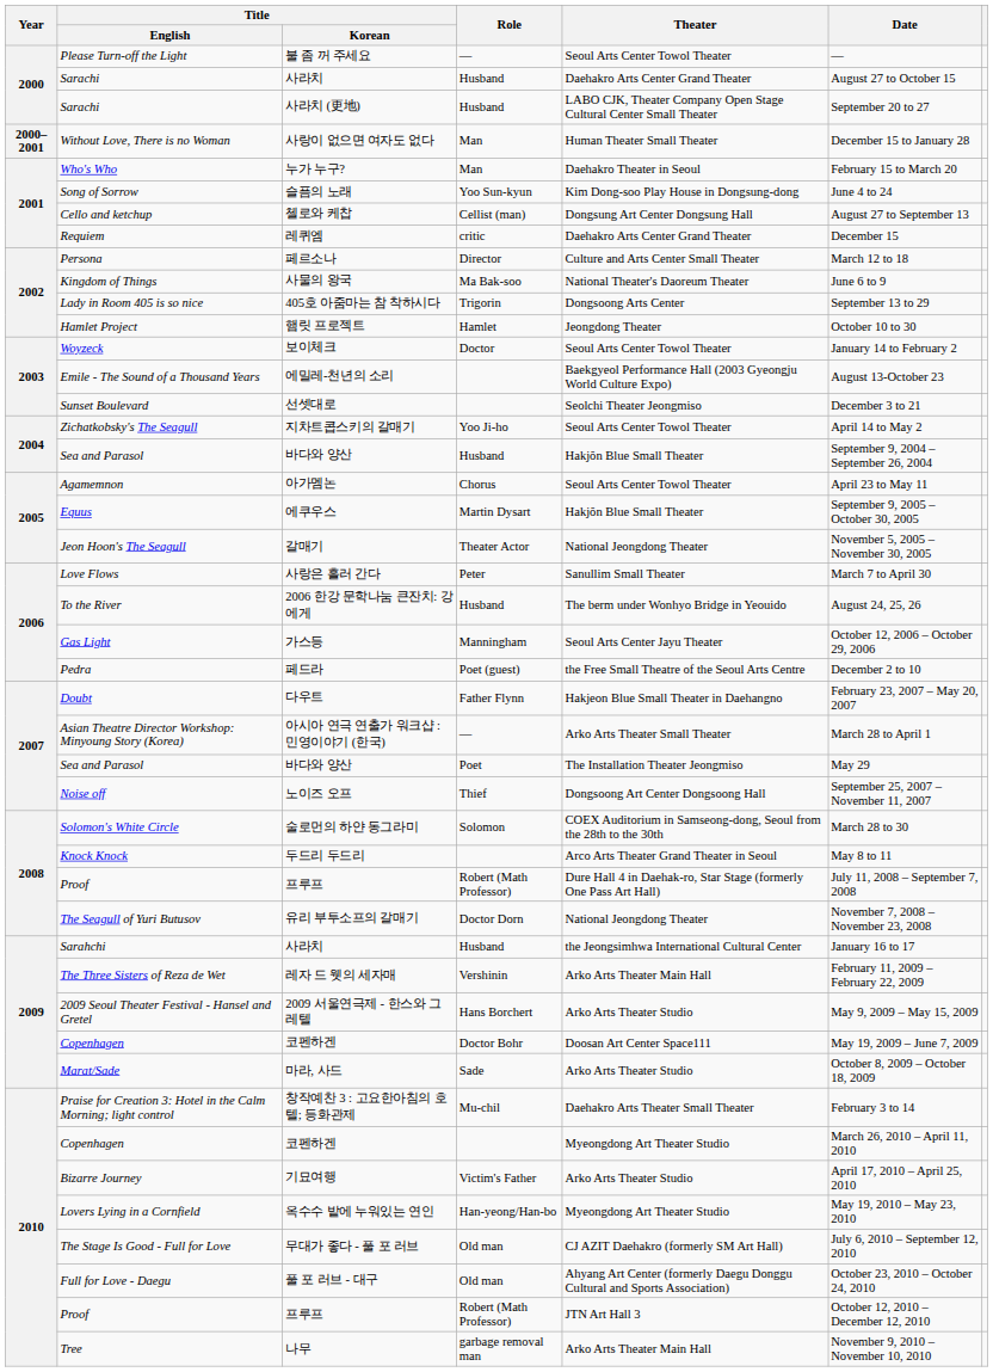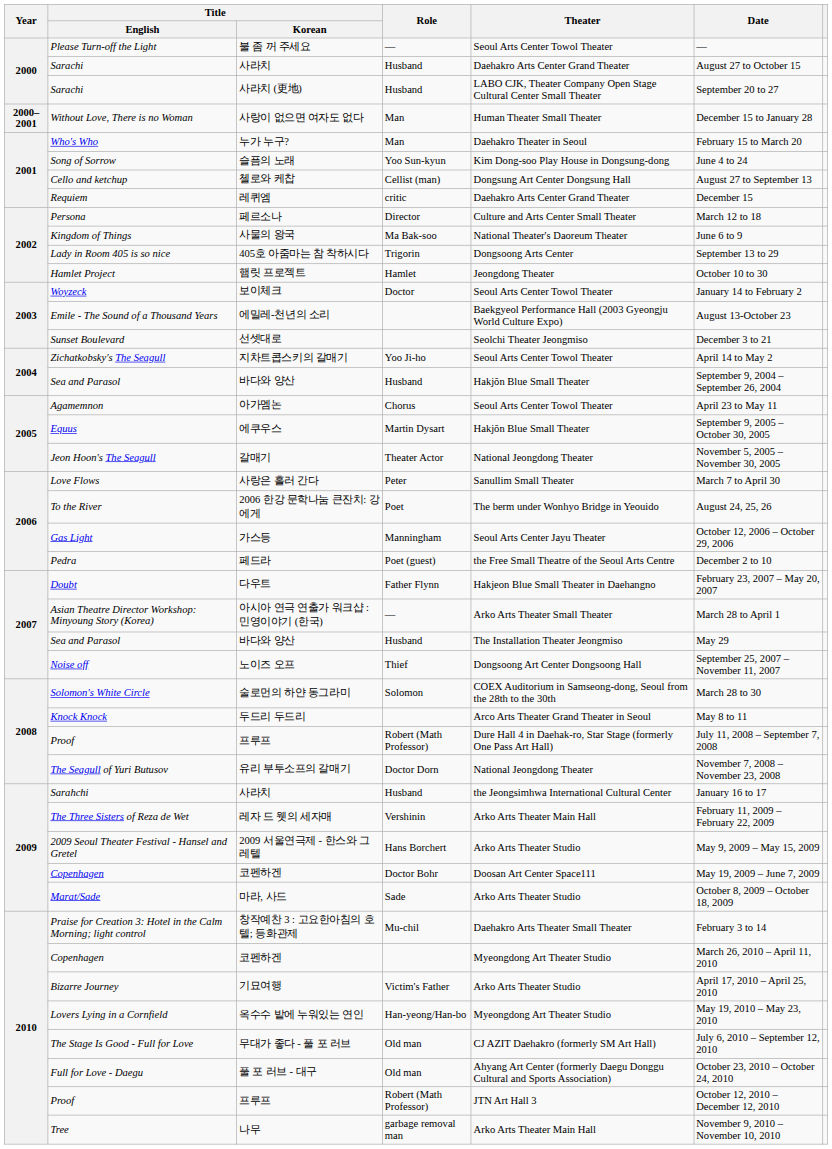To the River | Role: Husband -> Poet
2007 / Sea and Parasol | Role: Poet -> Husband
